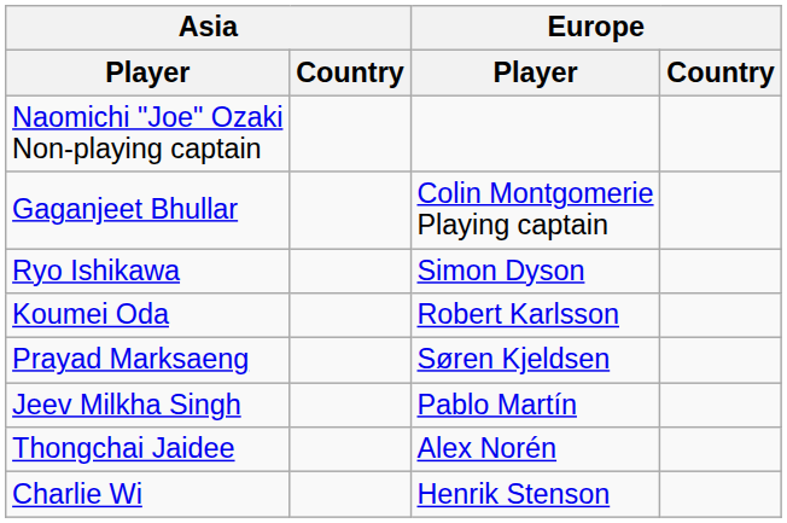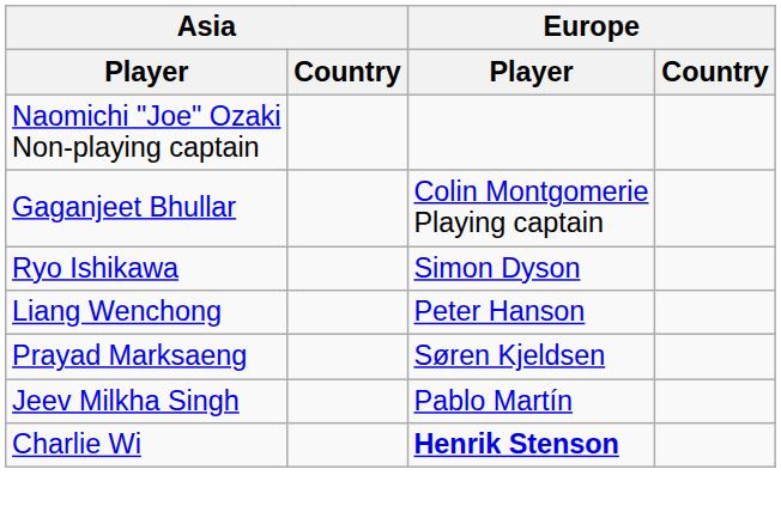+ row: Liang Wenchong | Peter Hanson
- row: Koumei Oda | Robert Karlsson
- row: Thongchai Jaidee | Alex Norén
Charlie Wi | Europe / Player: normal -> bold
